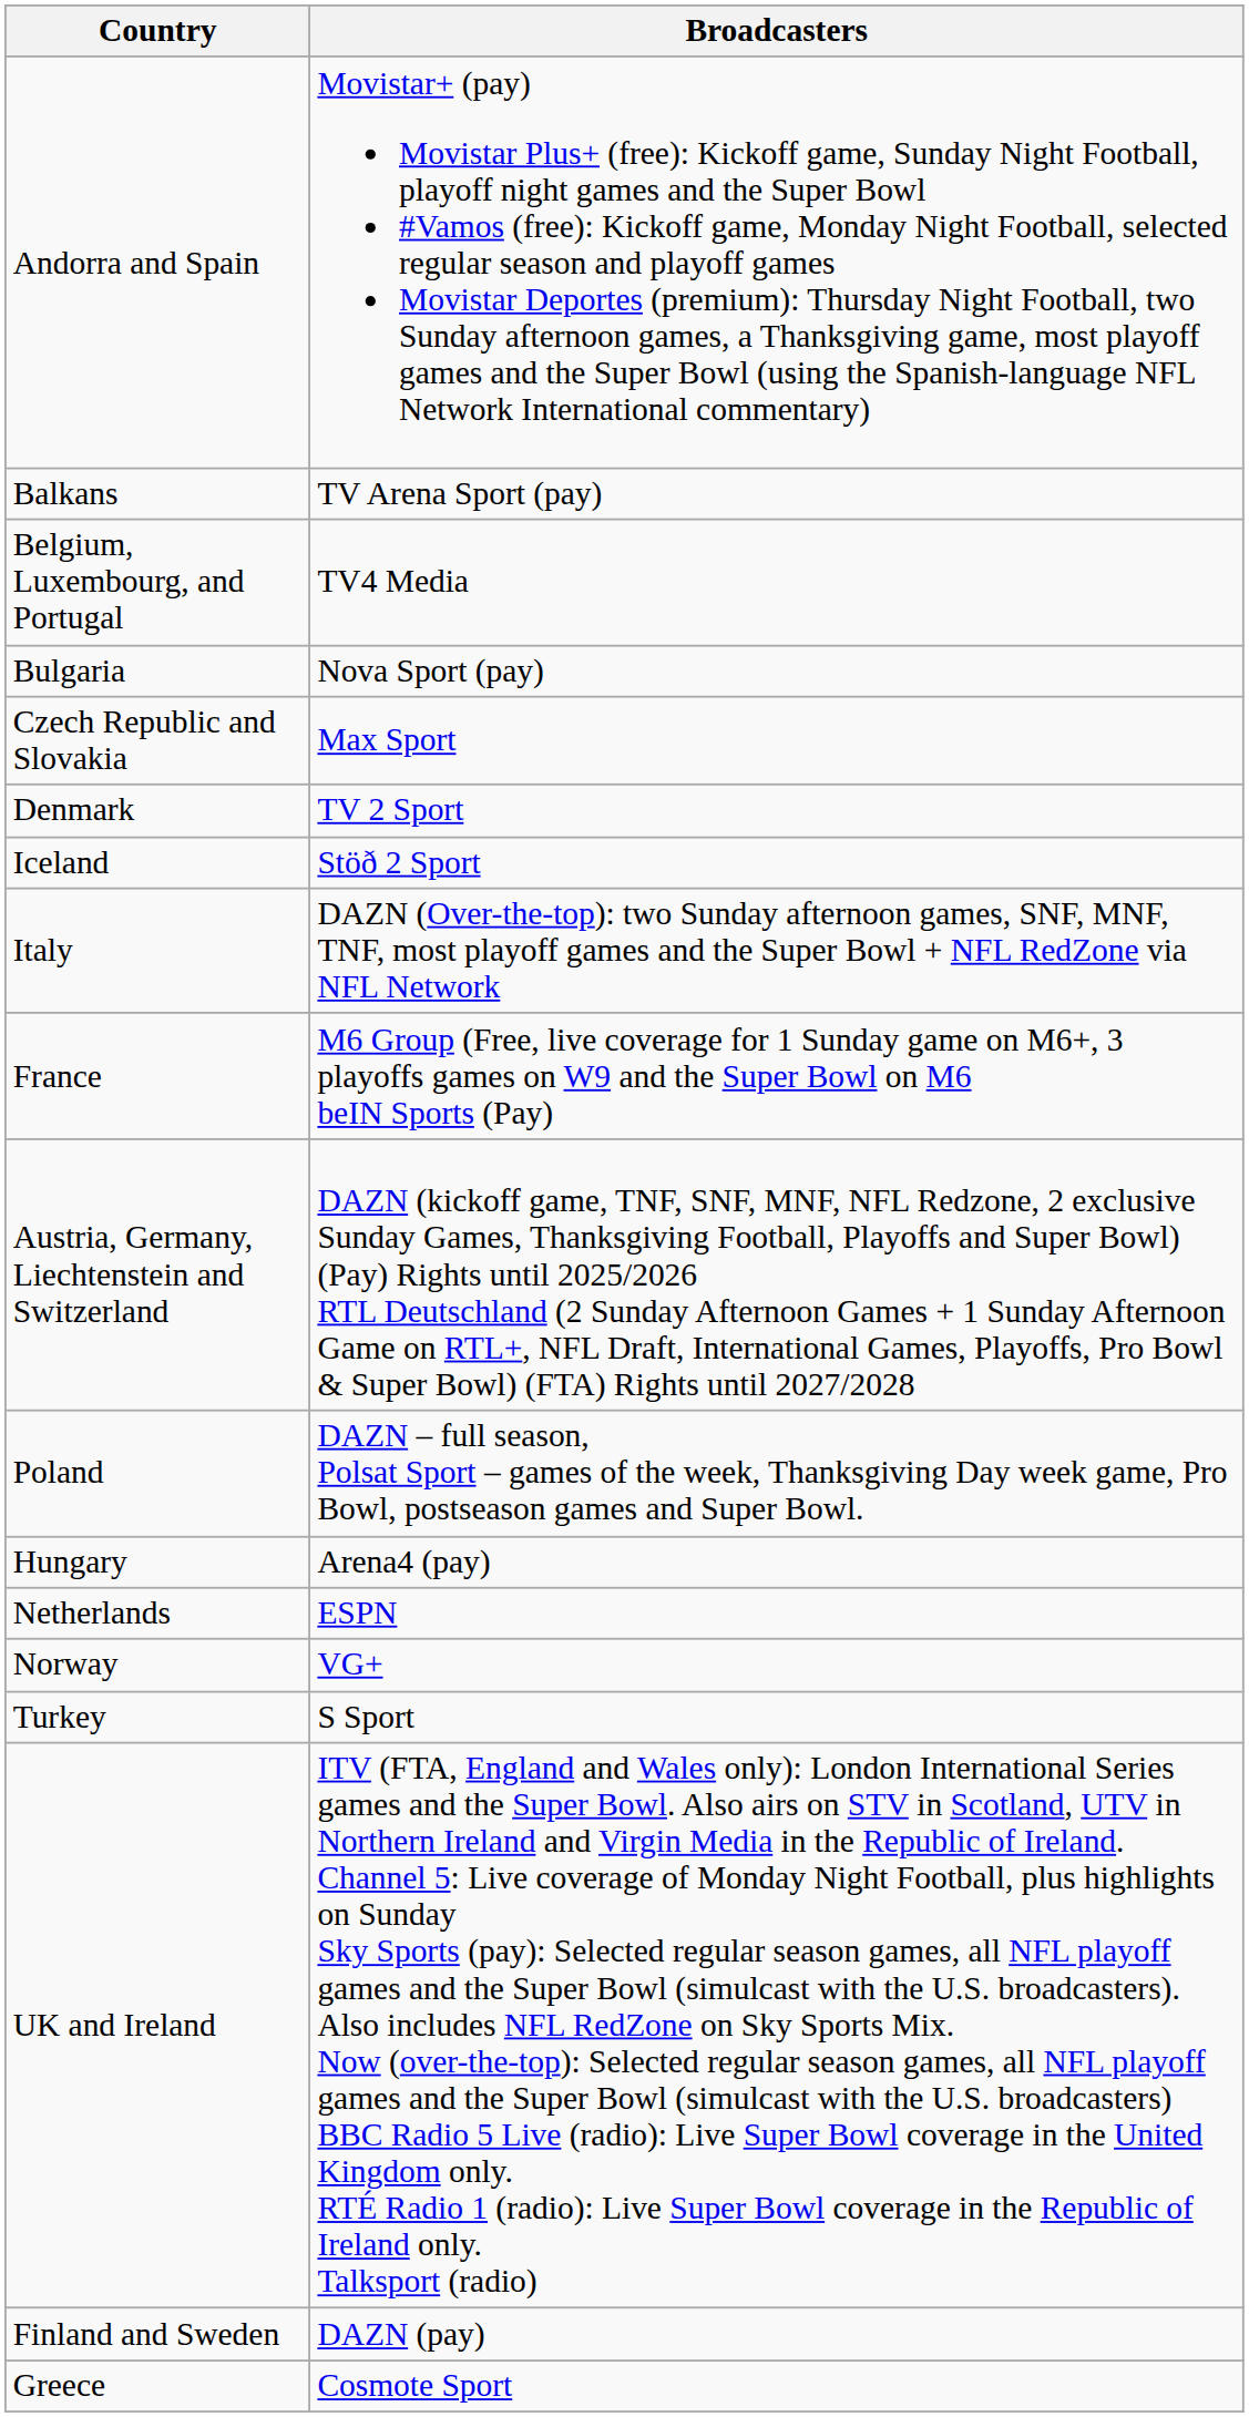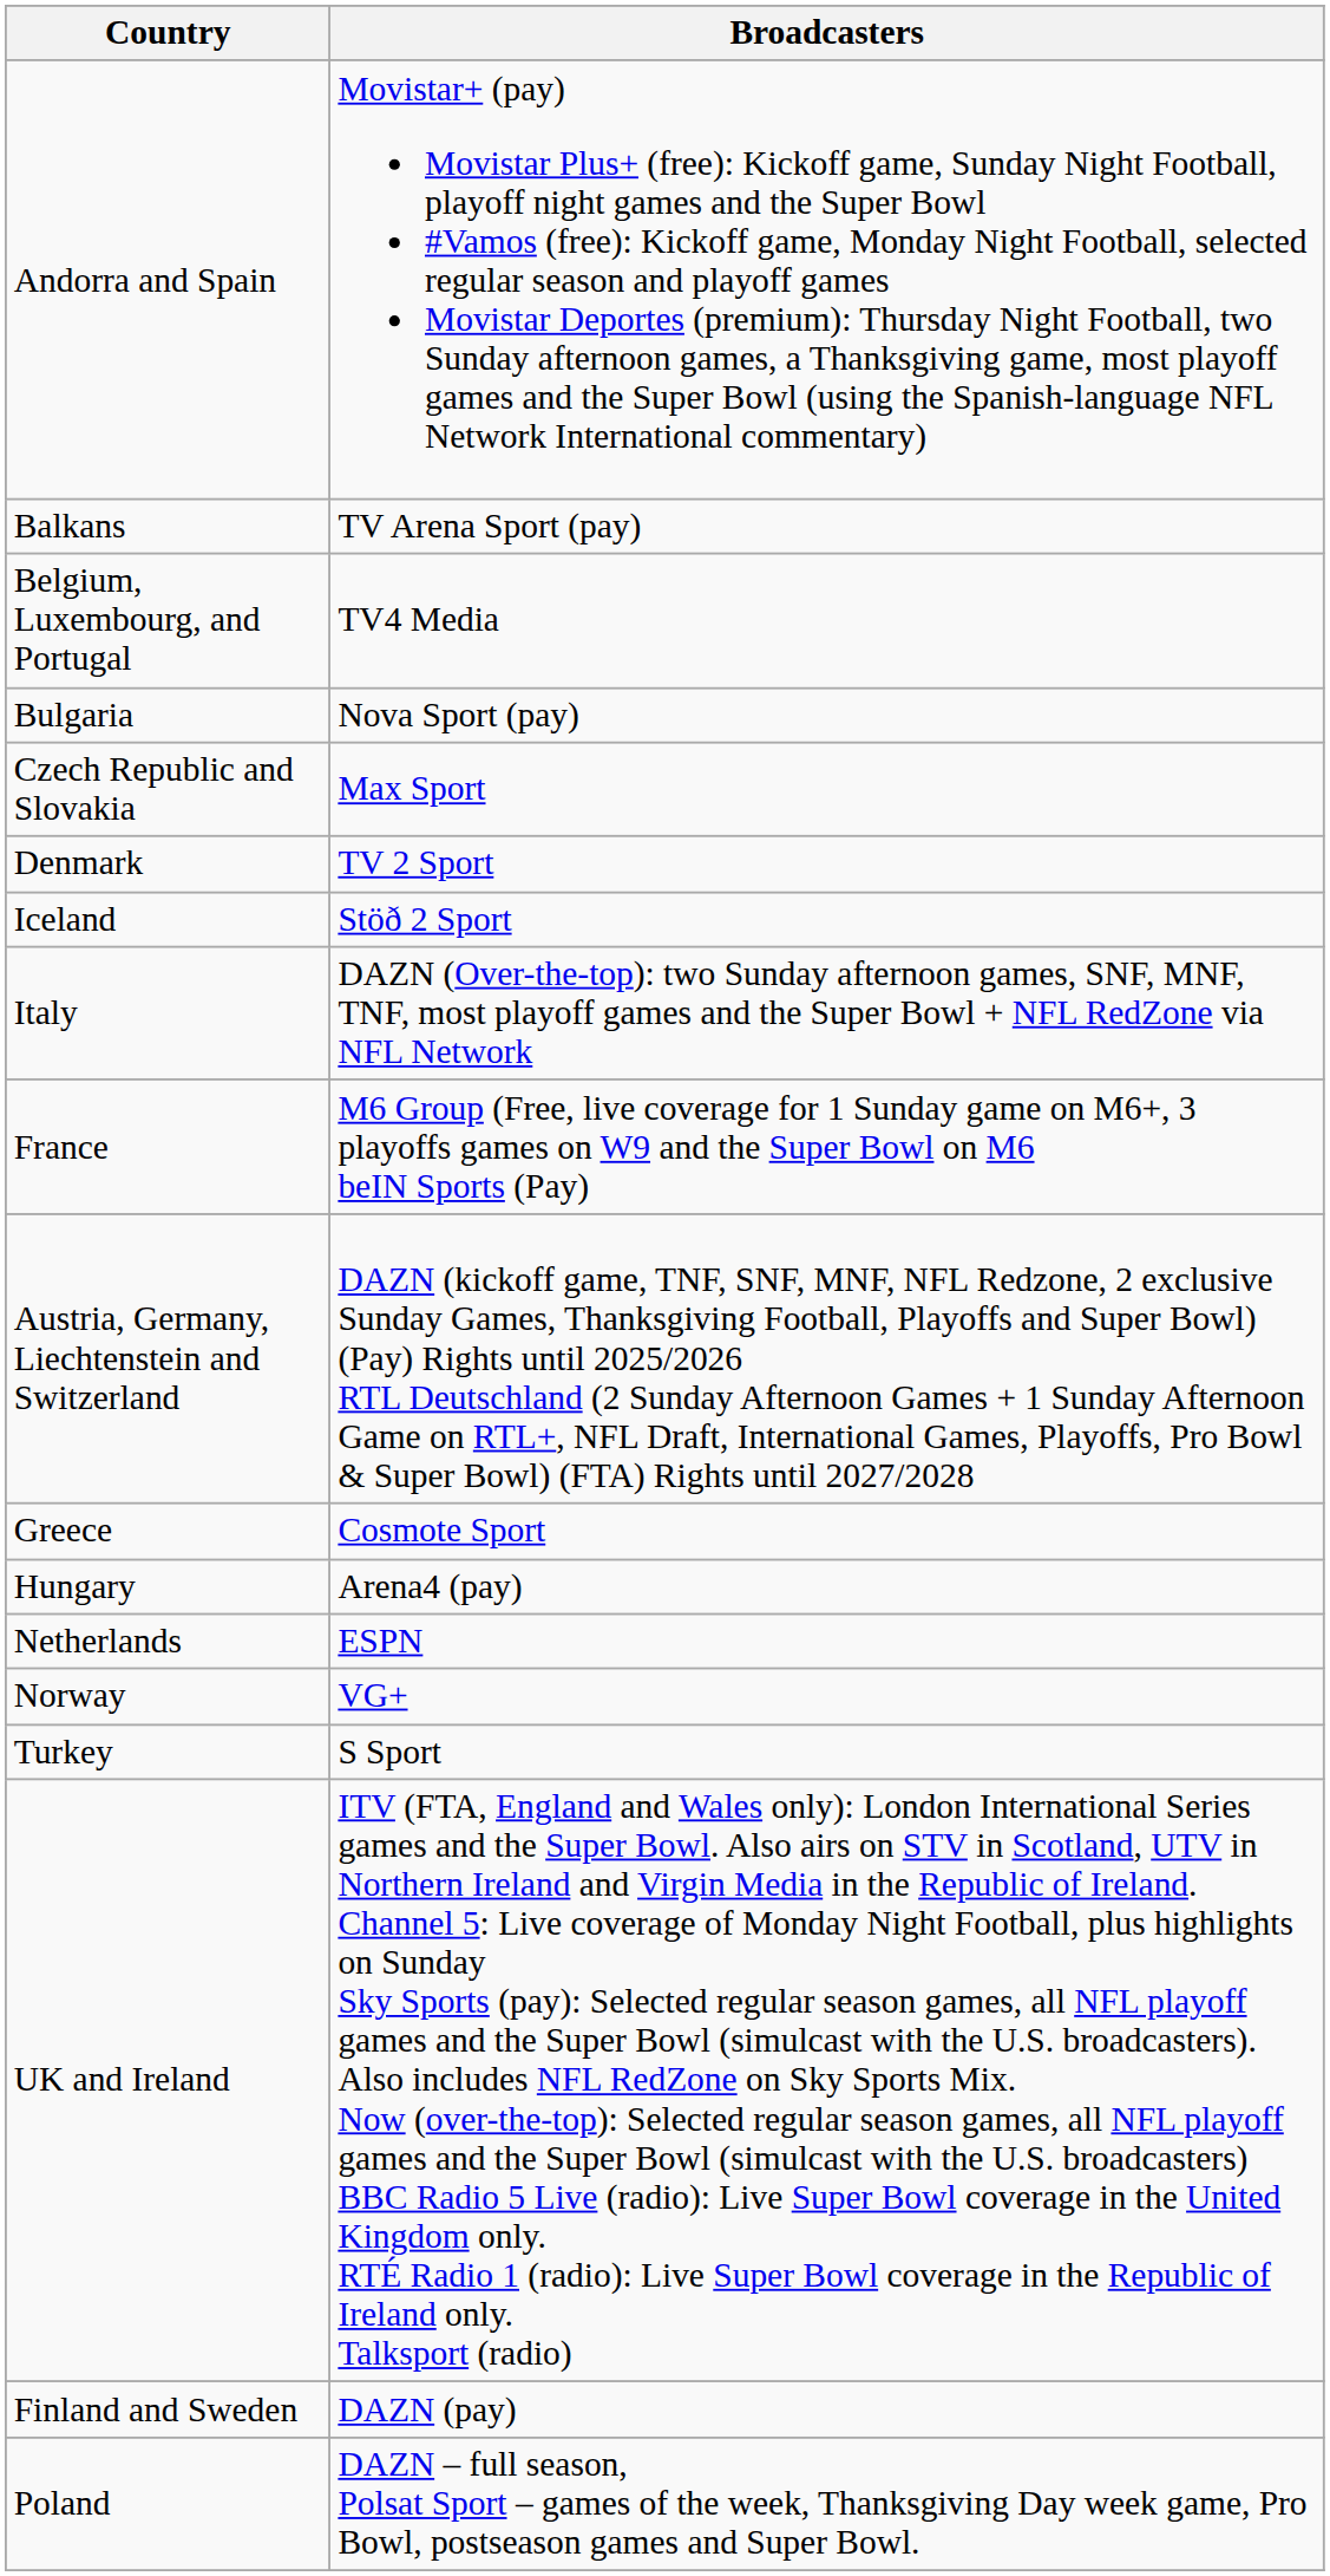rows swapped: Greece <-> Poland
